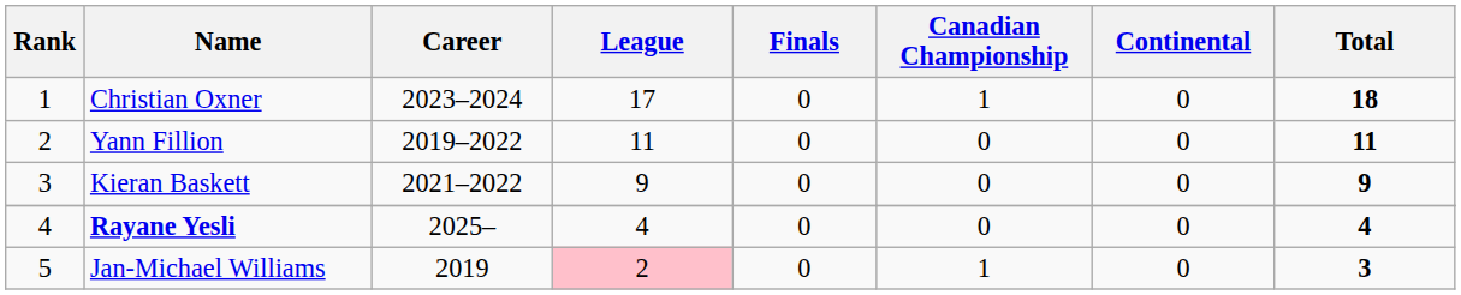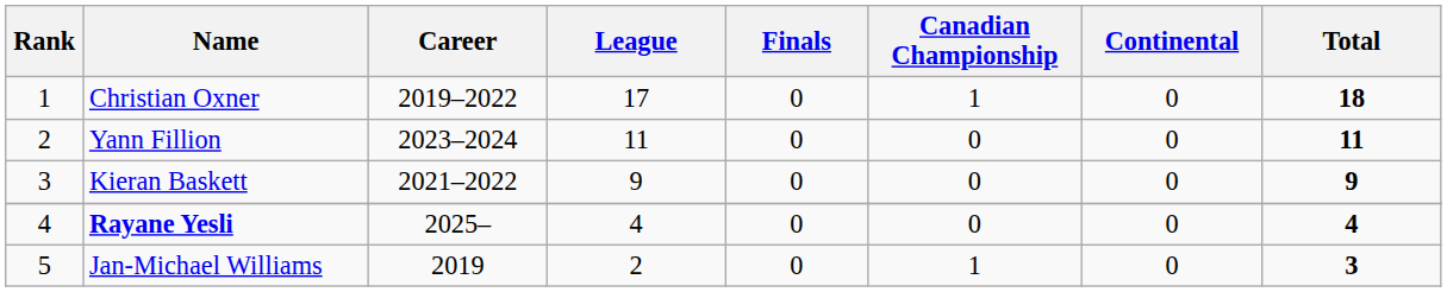Christian Oxner | Career: 2023–2024 -> 2019–2022
Yann Fillion | Career: 2019–2022 -> 2023–2024
Jan-Michael Williams | League: pink background -> no background
